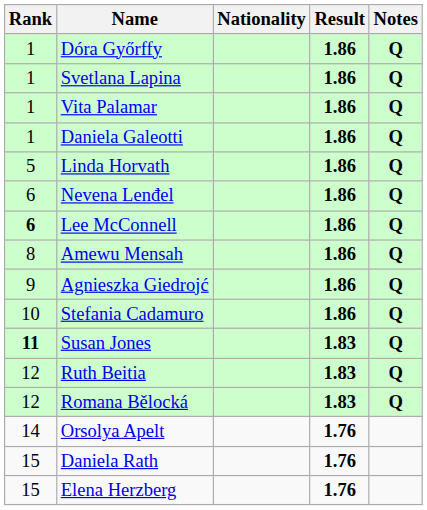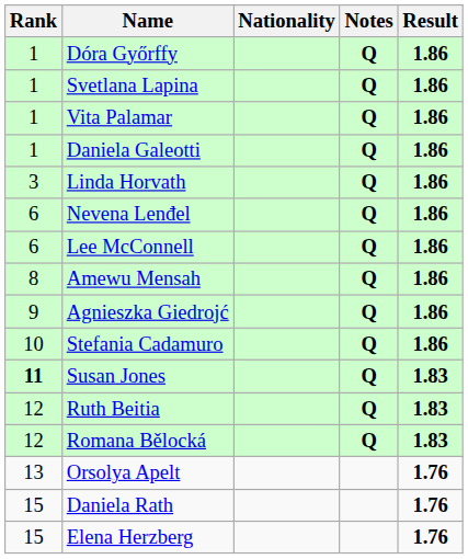columns swapped: Result <-> Notes
Linda Horvath | Rank: 5 -> 3
Lee McConnell | Rank: bold -> normal
Orsolya Apelt | Rank: 14 -> 13
